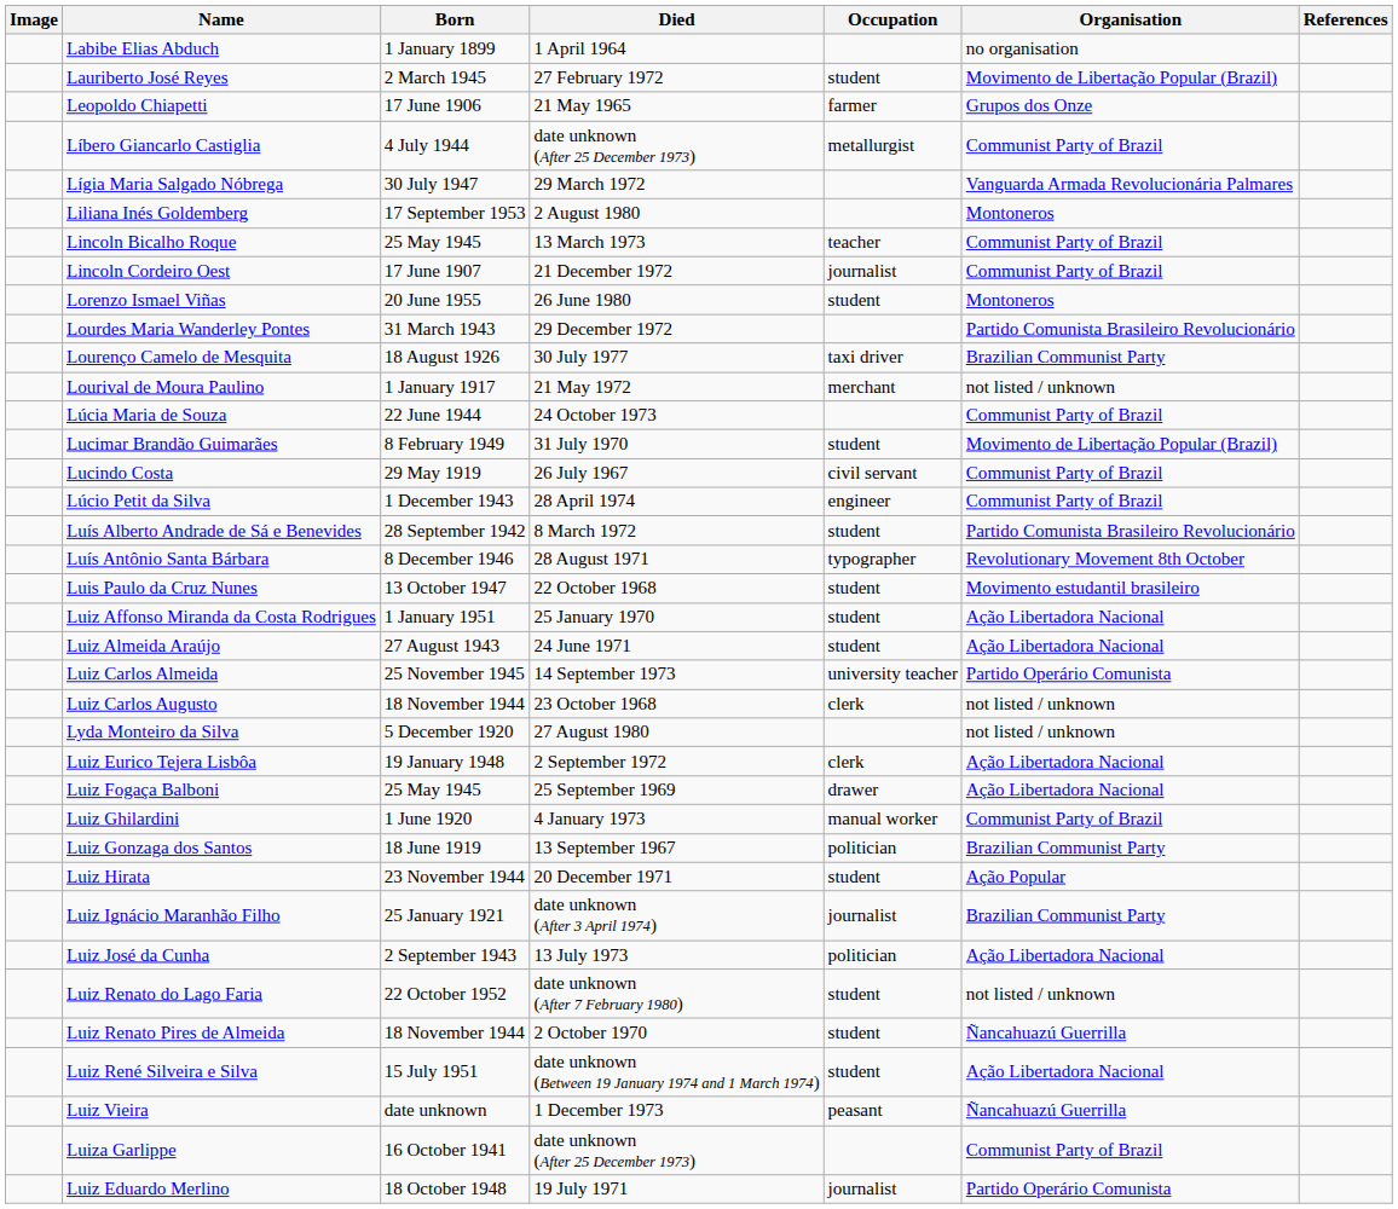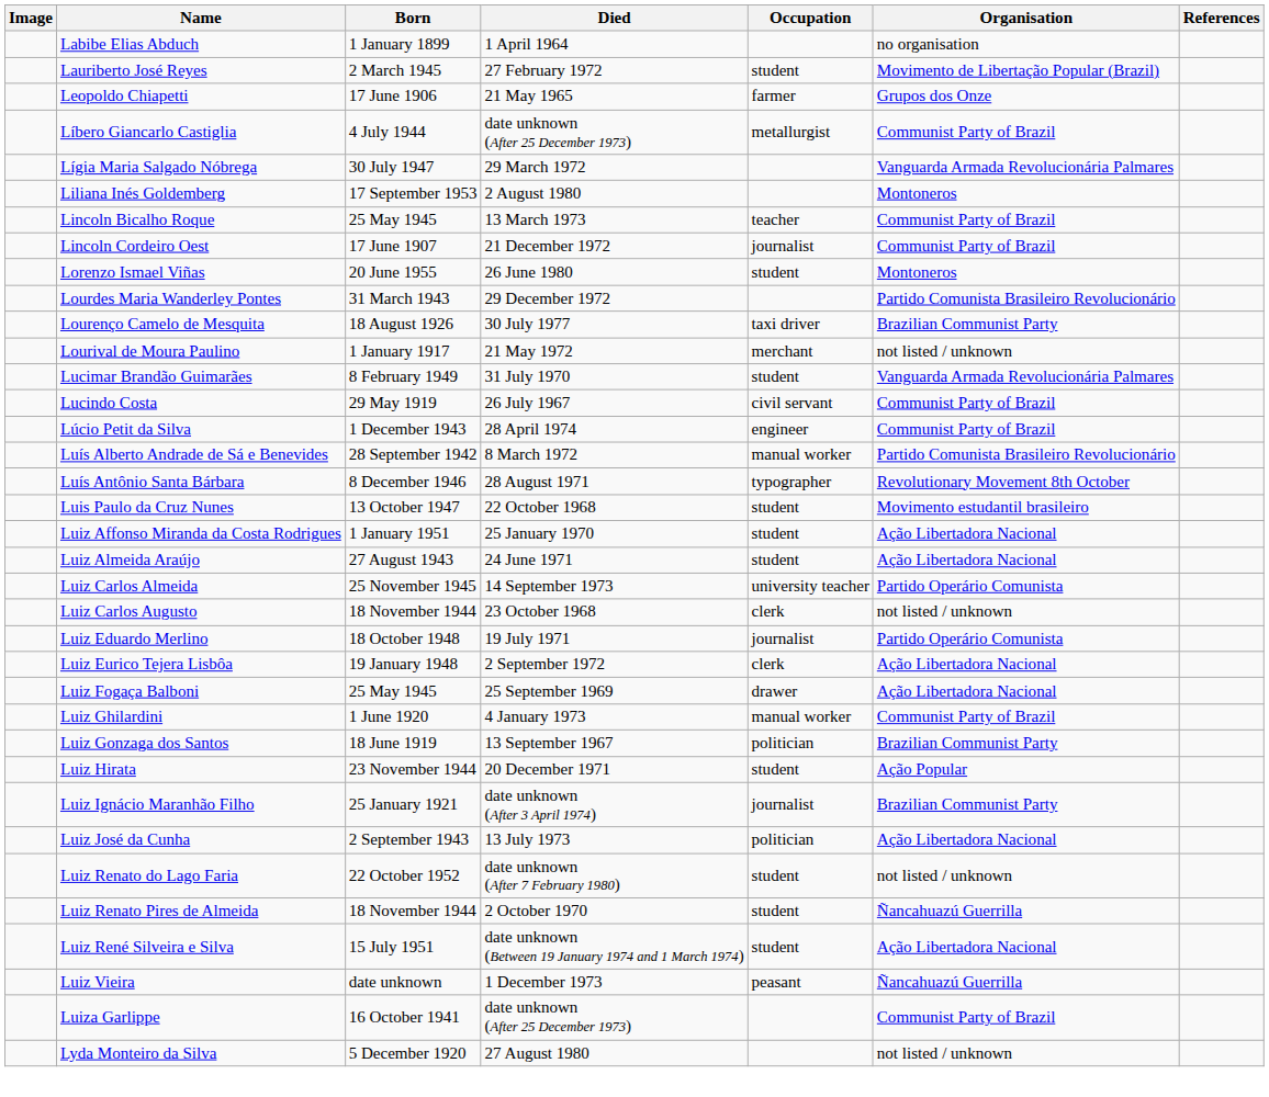- row: Lúcia Maria de Souza | 22 June 1944 | 24 October 1973 | Communist Party of Brazil
Lucimar Brandão Guimarães | Organisation: Movimento de Libertação Popular (Brazil) -> Vanguarda Armada Revolucionária Palmares
Luís Alberto Andrade de Sá e Benevides | Occupation: student -> manual worker
rows swapped: Luiz Eduardo Merlino <-> Lyda Monteiro da Silva
